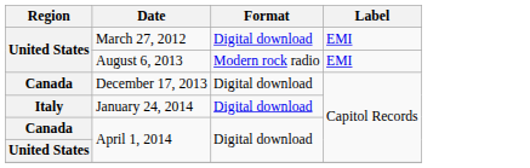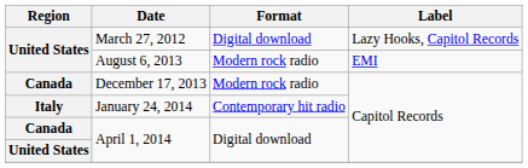March 27, 2012 | Label: EMI -> Lazy Hooks, Capitol Records
December 17, 2013 | Format: Digital download -> Modern rock radio
January 24, 2014 | Format: Digital download -> Contemporary hit radio
